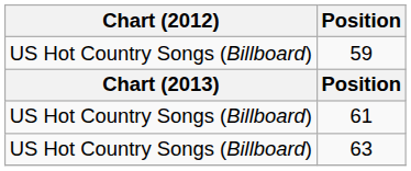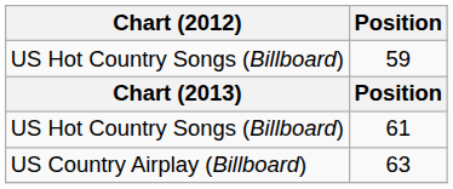63 | Chart (2012): US Hot Country Songs (Billboard) -> US Country Airplay (Billboard)
